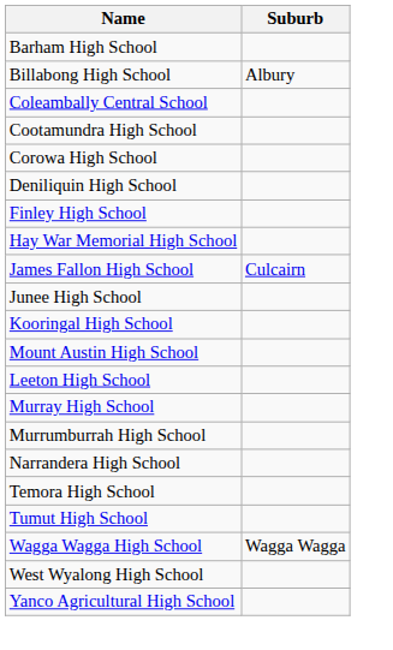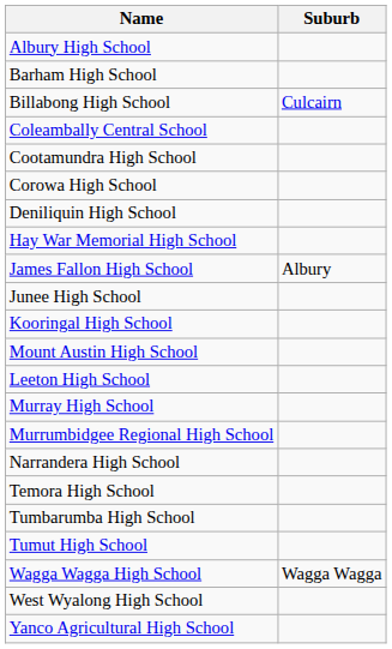+ row: Albury High School
Billabong High School | Suburb: Albury -> Culcairn
- row: Finley High School
James Fallon High School | Suburb: Culcairn -> Albury
+ row: Murrumbidgee Regional High School
- row: Murrumburrah High School
+ row: Tumbarumba High School
